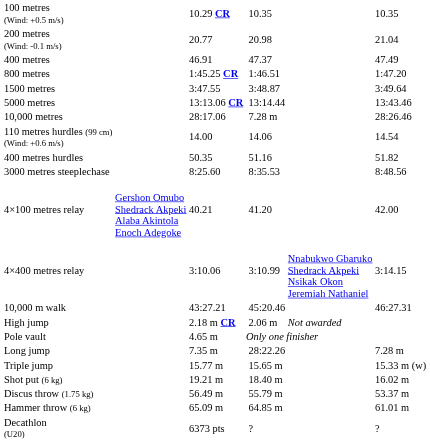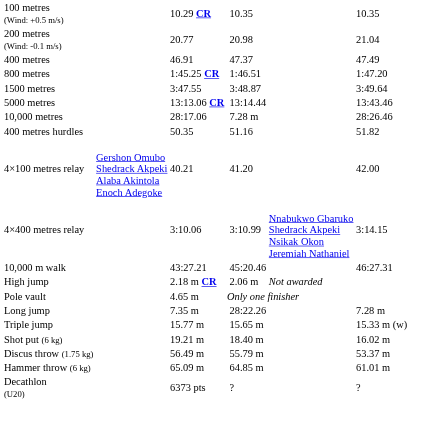- row: 110 metres hurdles (99 cm) (Wind: +0.6 m/s) | 14.00 | 14.06 | 14.54
- row: 3000 metres steeplechase | 8:25.60 | 8:35.53 | 8:48.56
